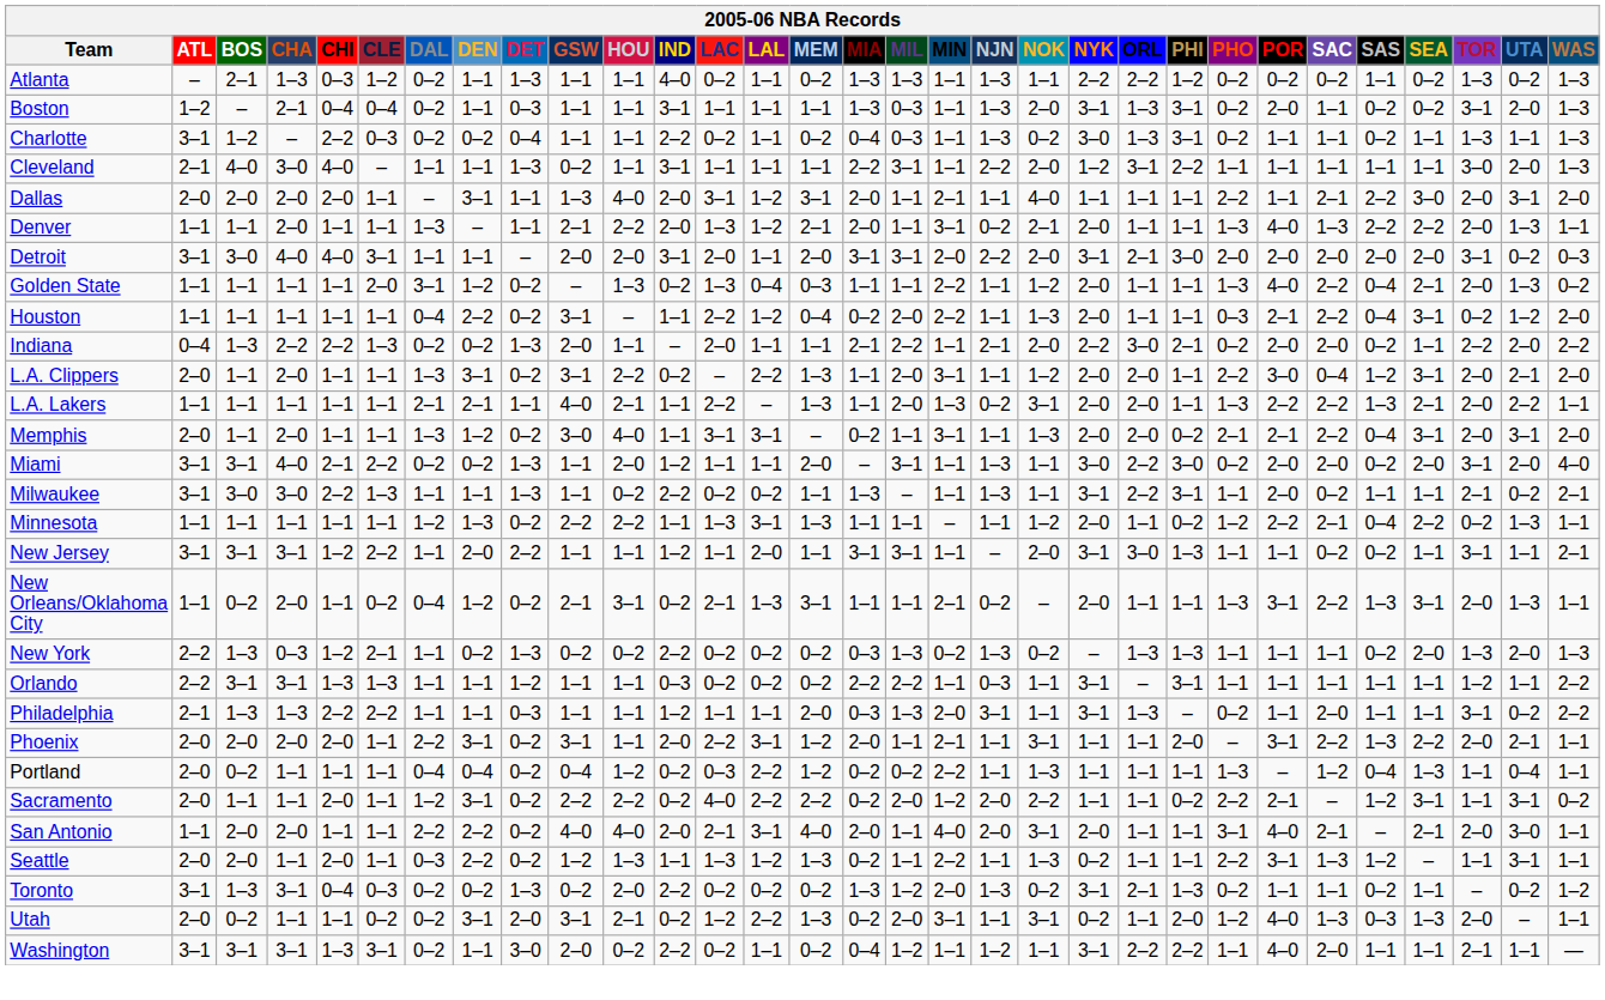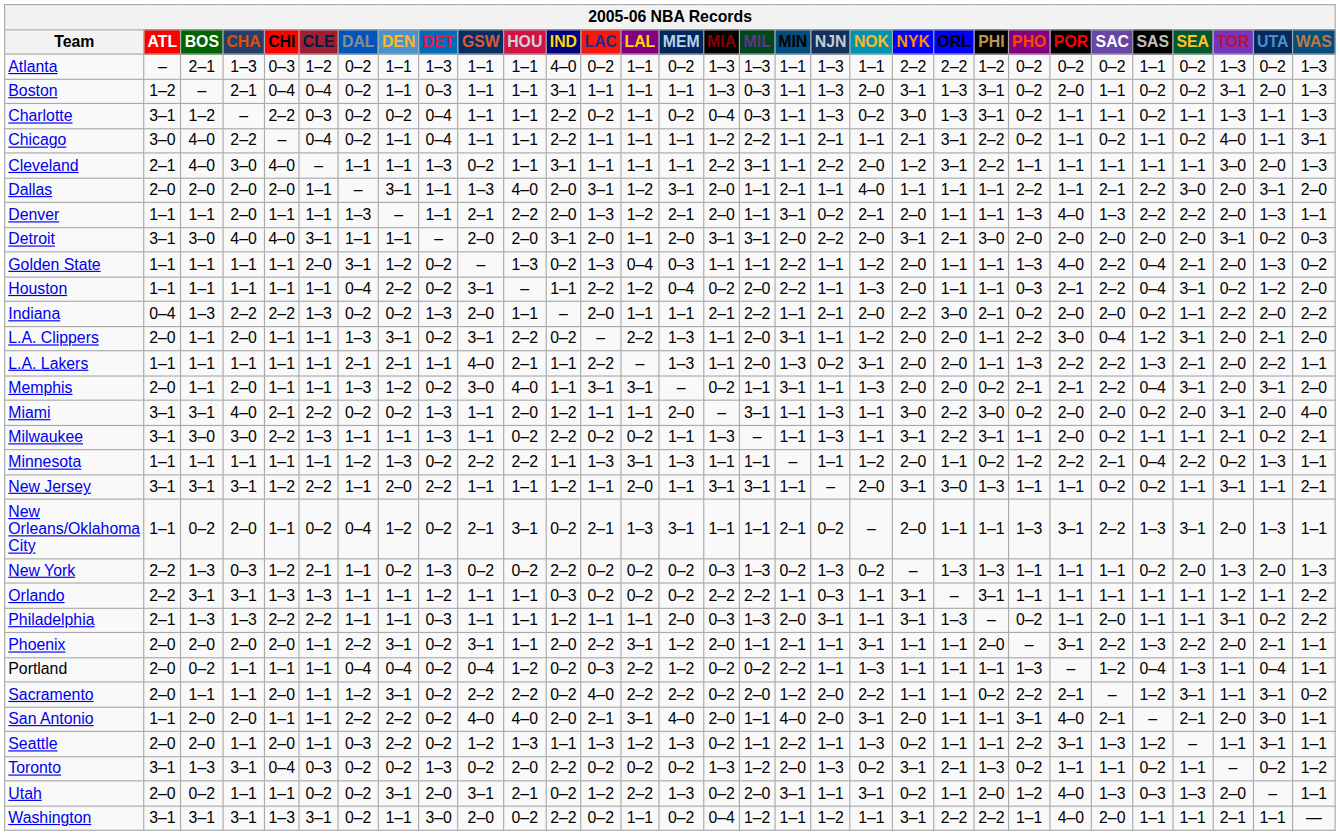+ row: Chicago | 3–0 | 4–0 | 2–2 | – | 0–4 | 0–2 | 1–1 | 0–4 | 1–1 | 1–1 | 2–2 | 1–1 | 1–1 | 1–1 | 1–2 | 2–2 | 1–1 | 2–1 | 1–1 | 2–1 | 3–1 | 2–2 | 0–2 | 1–1 | 0–2 | 1–1 | 0–2 | 4–0 | 1–1 | 3–1
